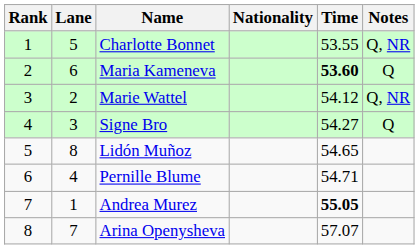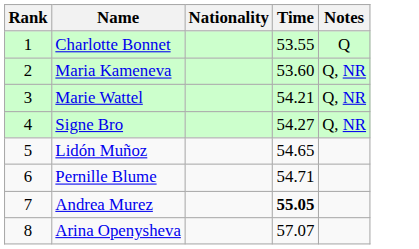- column: Lane | 5 | 6 | 2 | 3 | 8 | 4 | 1 | 7
Charlotte Bonnet | Notes: Q, NR -> Q
Maria Kameneva | Time: bold -> normal
Maria Kameneva | Notes: Q -> Q, NR
Marie Wattel | Time: 54.12 -> 54.21
Signe Bro | Notes: Q -> Q, NR
